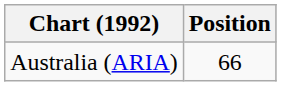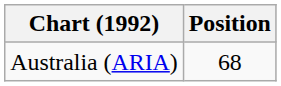Australia (ARIA) | Position: 66 -> 68
